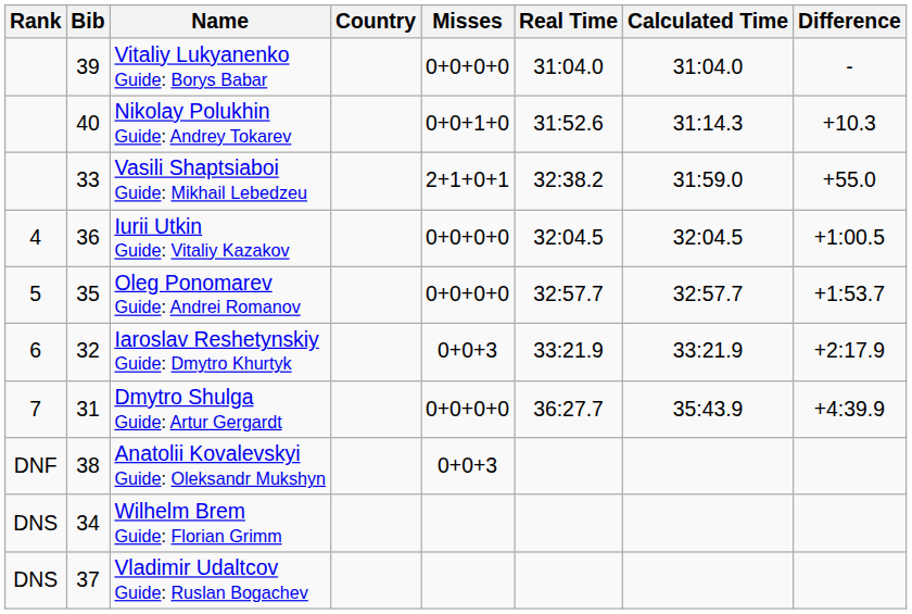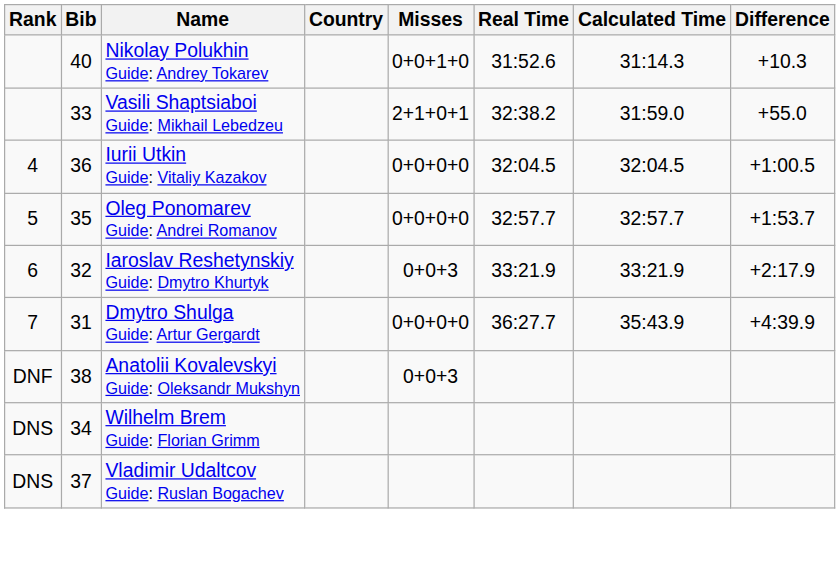- row: 39 | Vitaliy Lukyanenko Guide: Borys Babar | 0+0+0+0 | 31:04.0 | 31:04.0 | -
